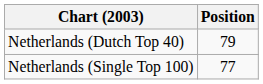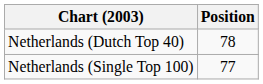Netherlands (Dutch Top 40) | Position: 79 -> 78
